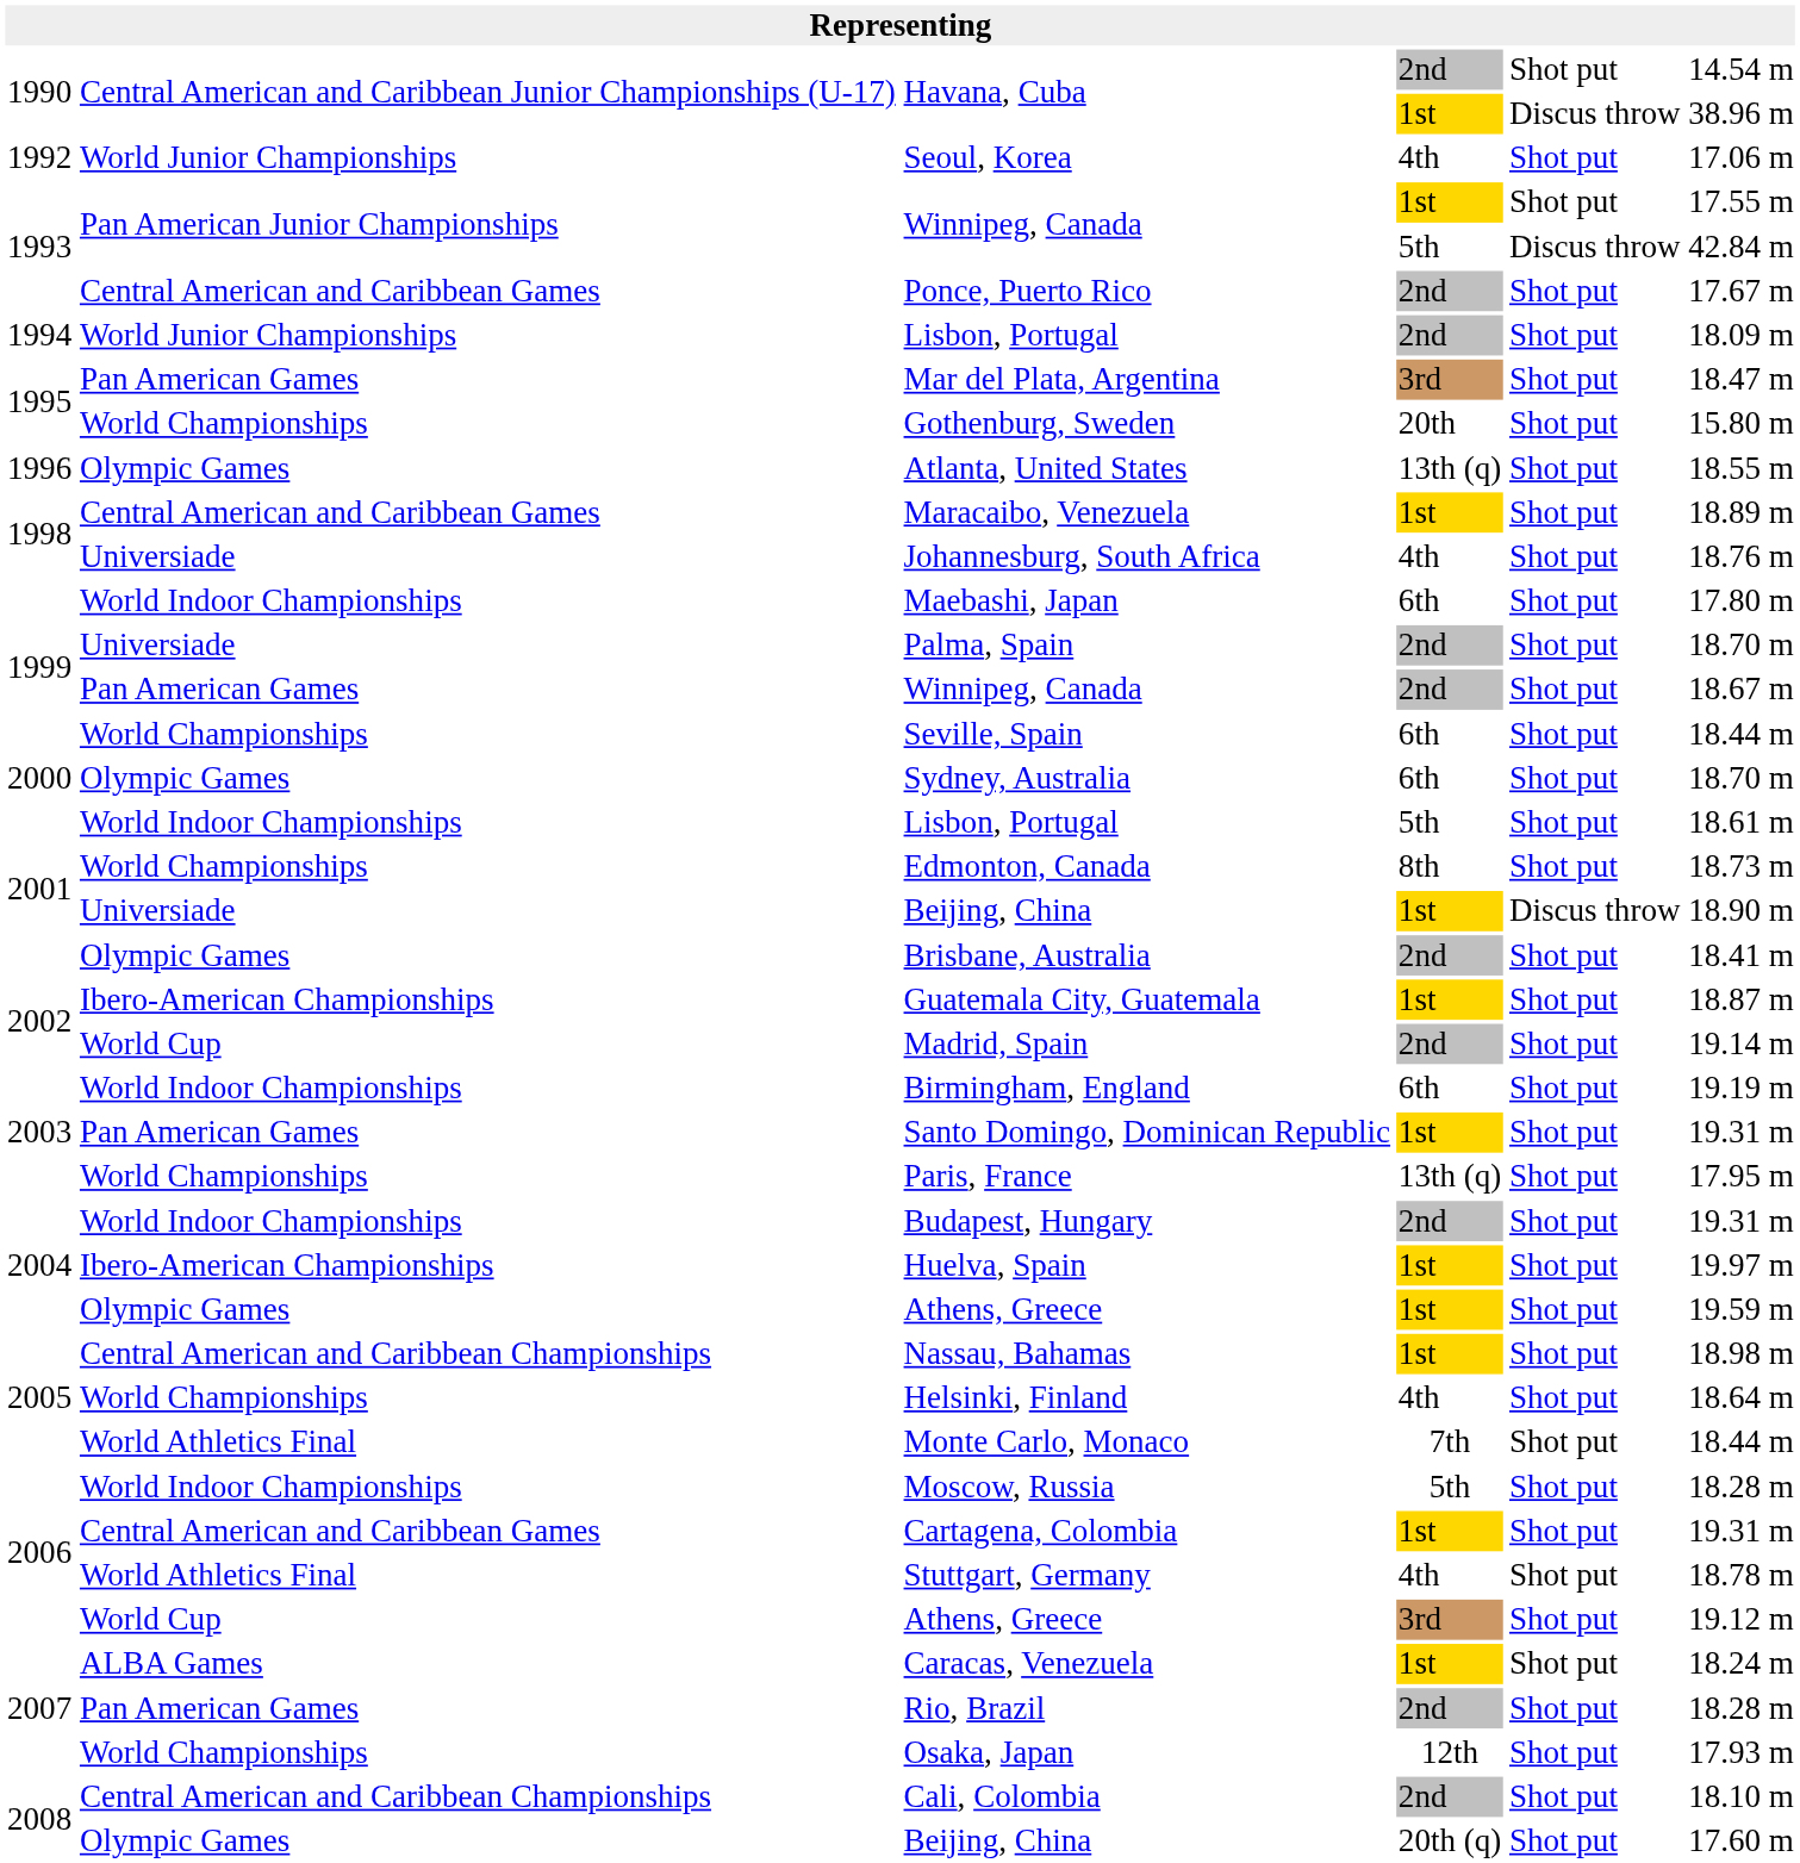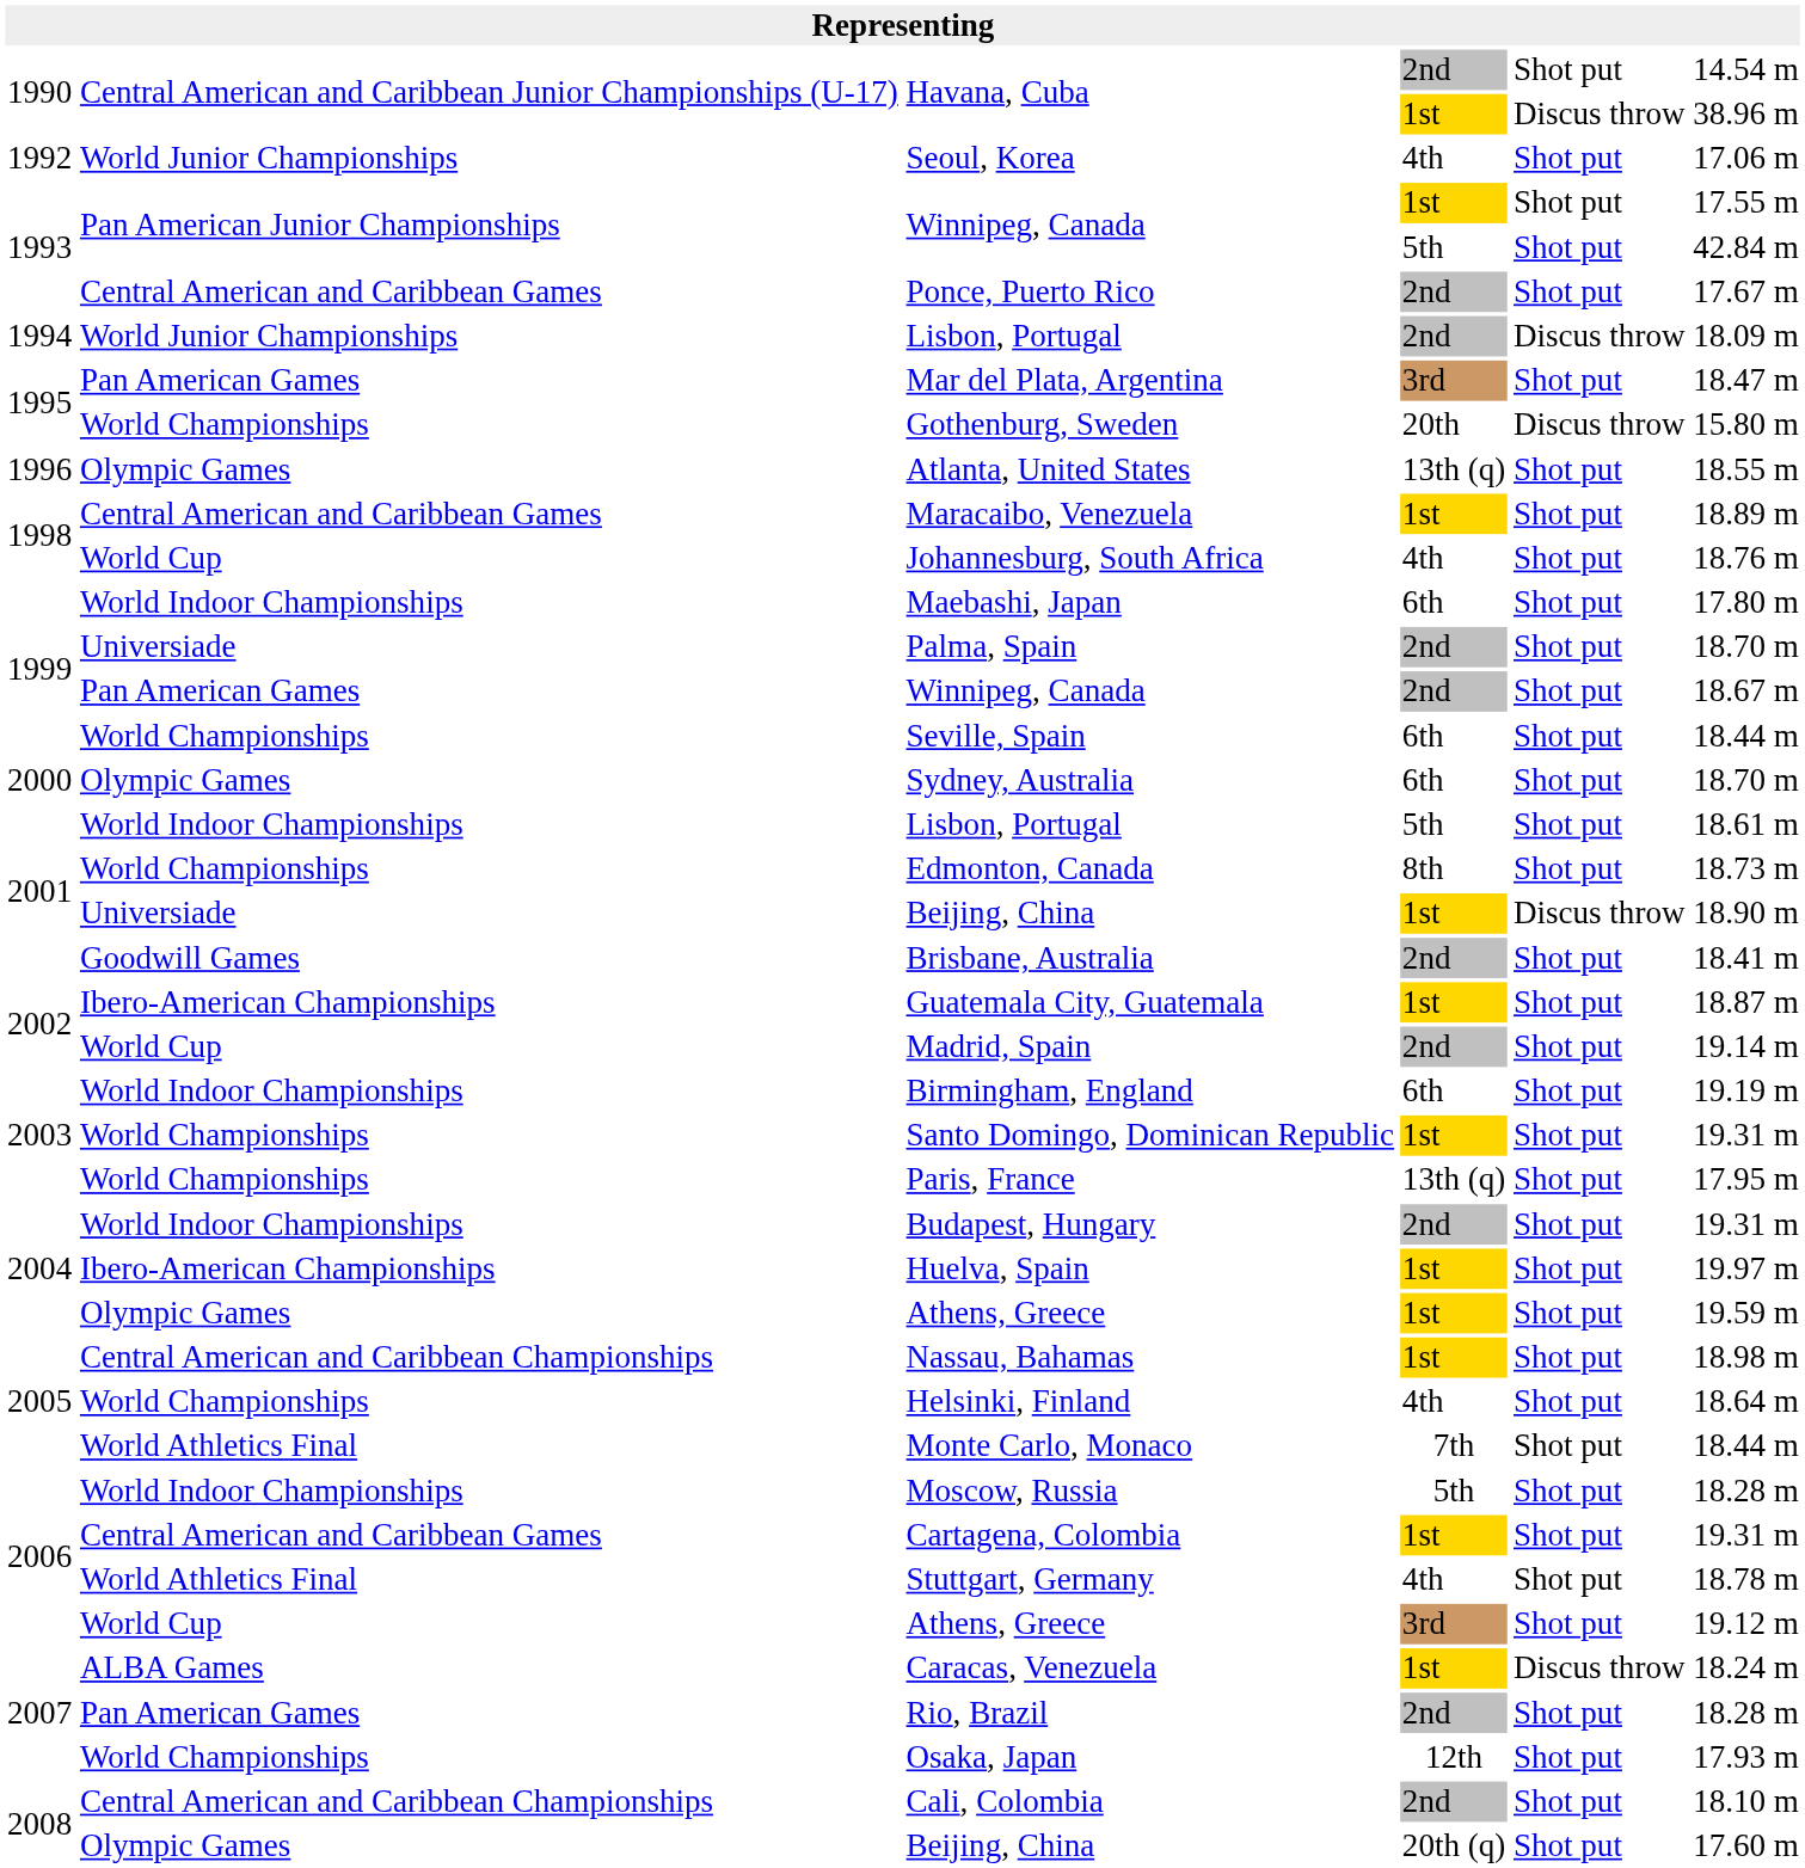Winnipeg, Canada / 5th | column 5: Discus throw -> Shot put
Lisbon, Portugal / 2nd | column 5: Shot put -> Discus throw
Gothenburg, Sweden | column 5: Shot put -> Discus throw
Johannesburg, South Africa | column 2: Universiade -> World Cup
Brisbane, Australia | column 2: Olympic Games -> Goodwill Games
Santo Domingo, Dominican Republic | column 2: Pan American Games -> World Championships
Caracas, Venezuela | column 5: Shot put -> Discus throw
